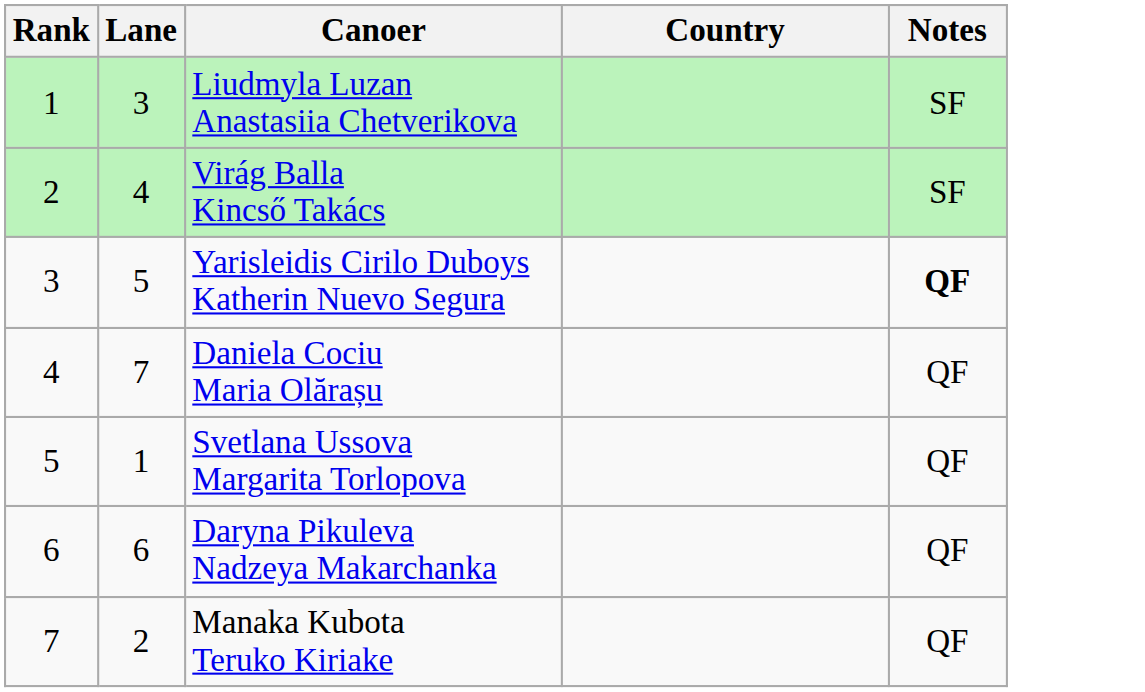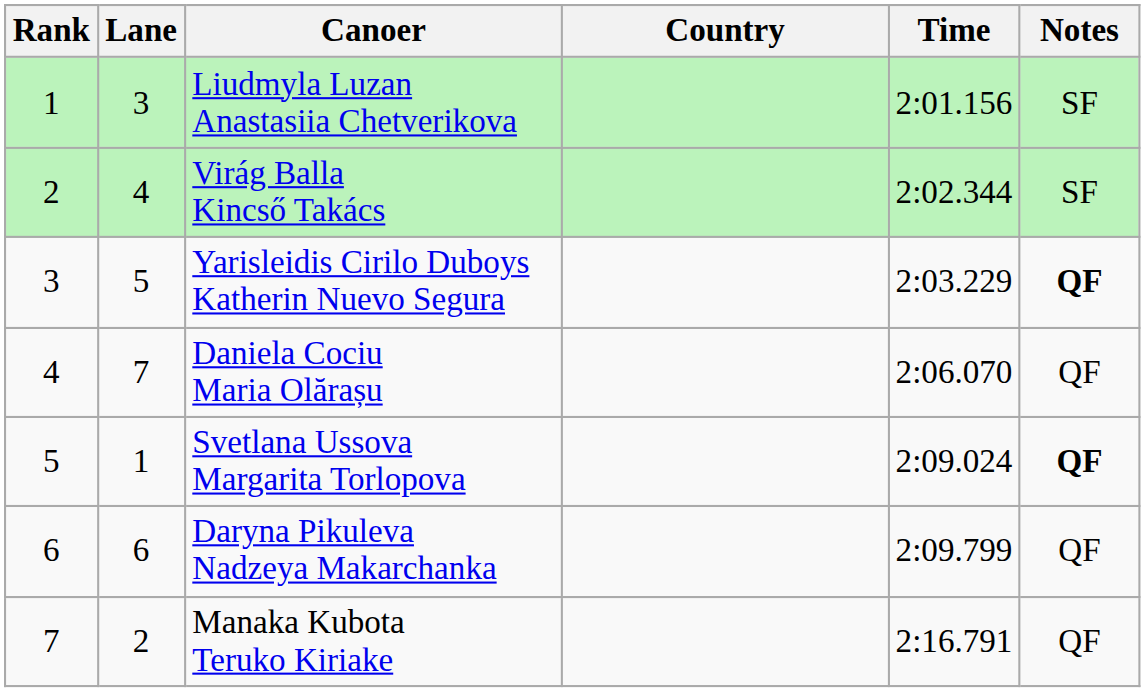+ column: Time | 2:01.156 | 2:02.344 | 2:03.229 | 2:06.070 | 2:09.024 | 2:09.799 | 2:16.791
Svetlana Ussova Margarita Torlopova | Notes: normal -> bold
